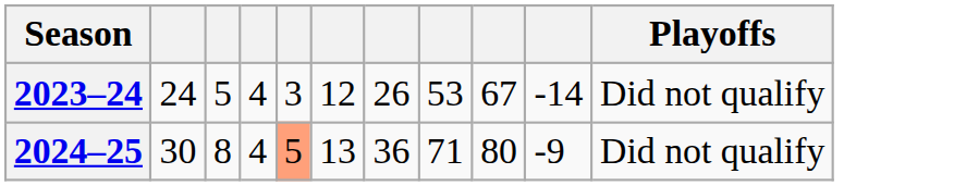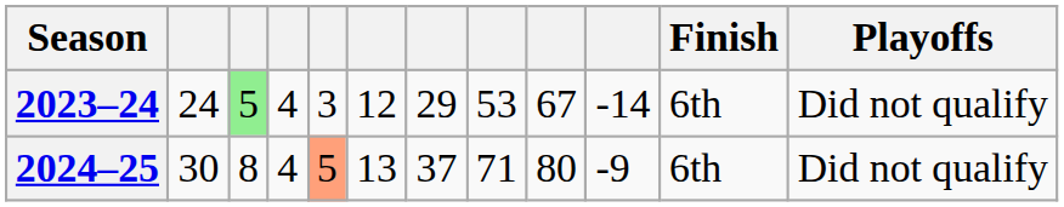+ column: Finish | 6th | 6th
2023–24 | column 3: no background -> lightgreen background
2023–24 | column 7: 26 -> 29
2024–25 | column 7: 36 -> 37
